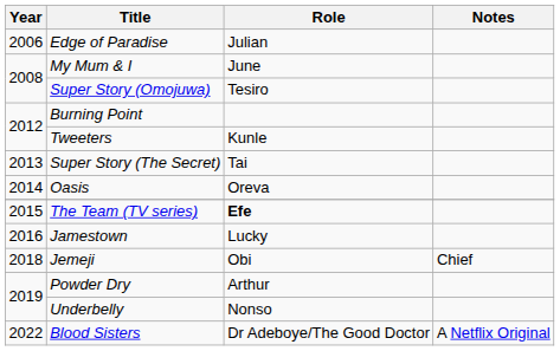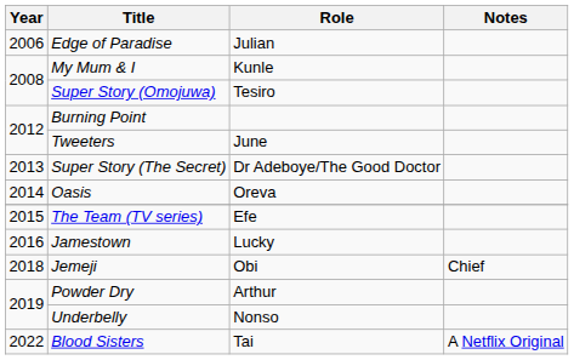My Mum & I | Role: June -> Kunle
Tweeters | Role: Kunle -> June
Super Story (The Secret) | Role: Tai -> Dr Adeboye/The Good Doctor
The Team (TV series) | Role: bold -> normal
Blood Sisters | Role: Dr Adeboye/The Good Doctor -> Tai
